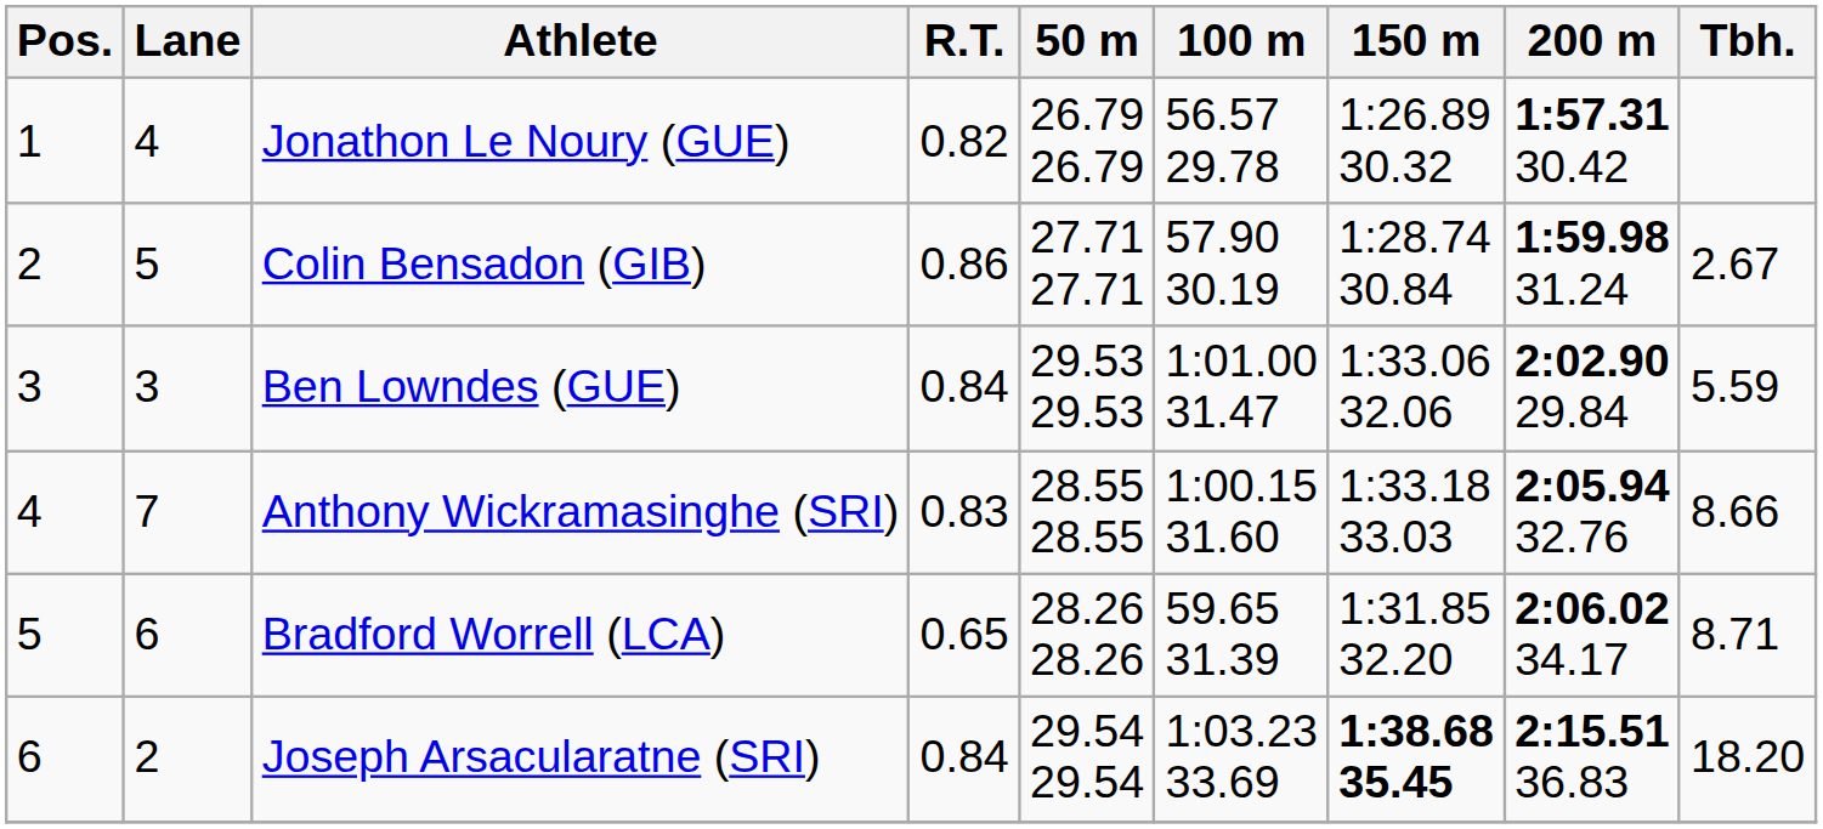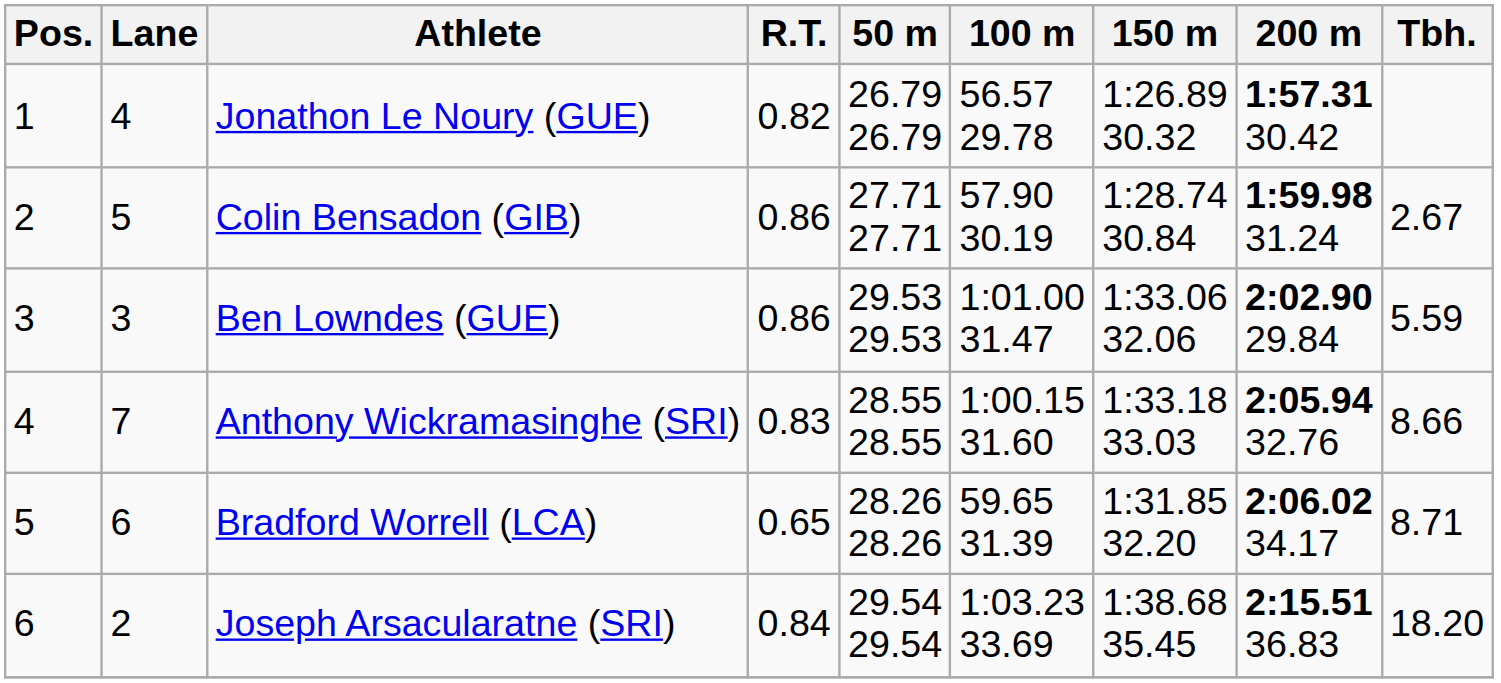Ben Lowndes (GUE) | R.T.: 0.84 -> 0.86
Joseph Arsacularatne (SRI) | 150 m: bold -> normal
